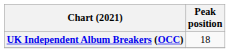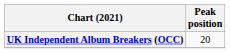UK Independent Album Breakers (OCC) | Peak position: 18 -> 20
